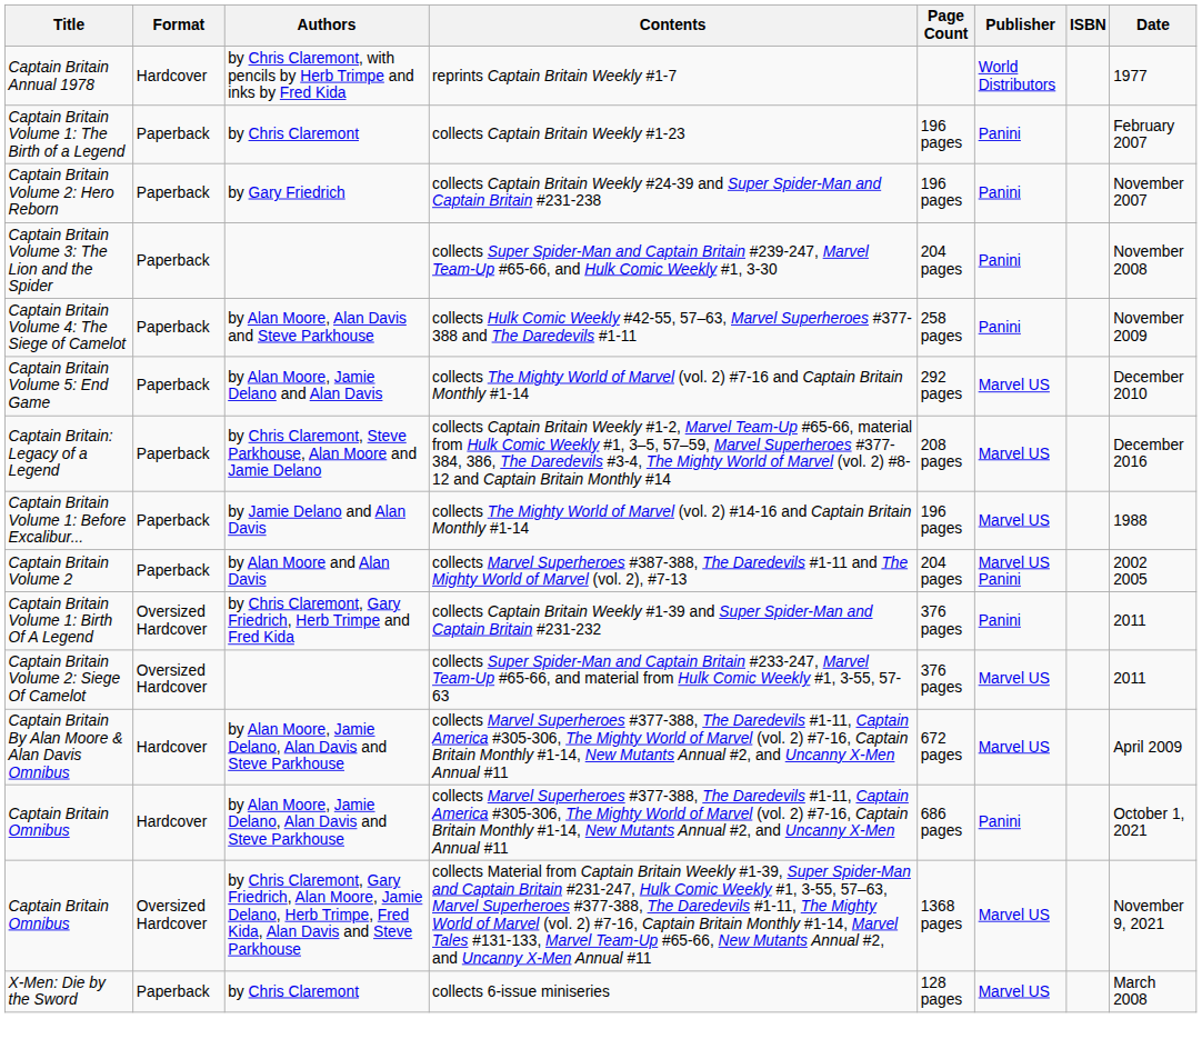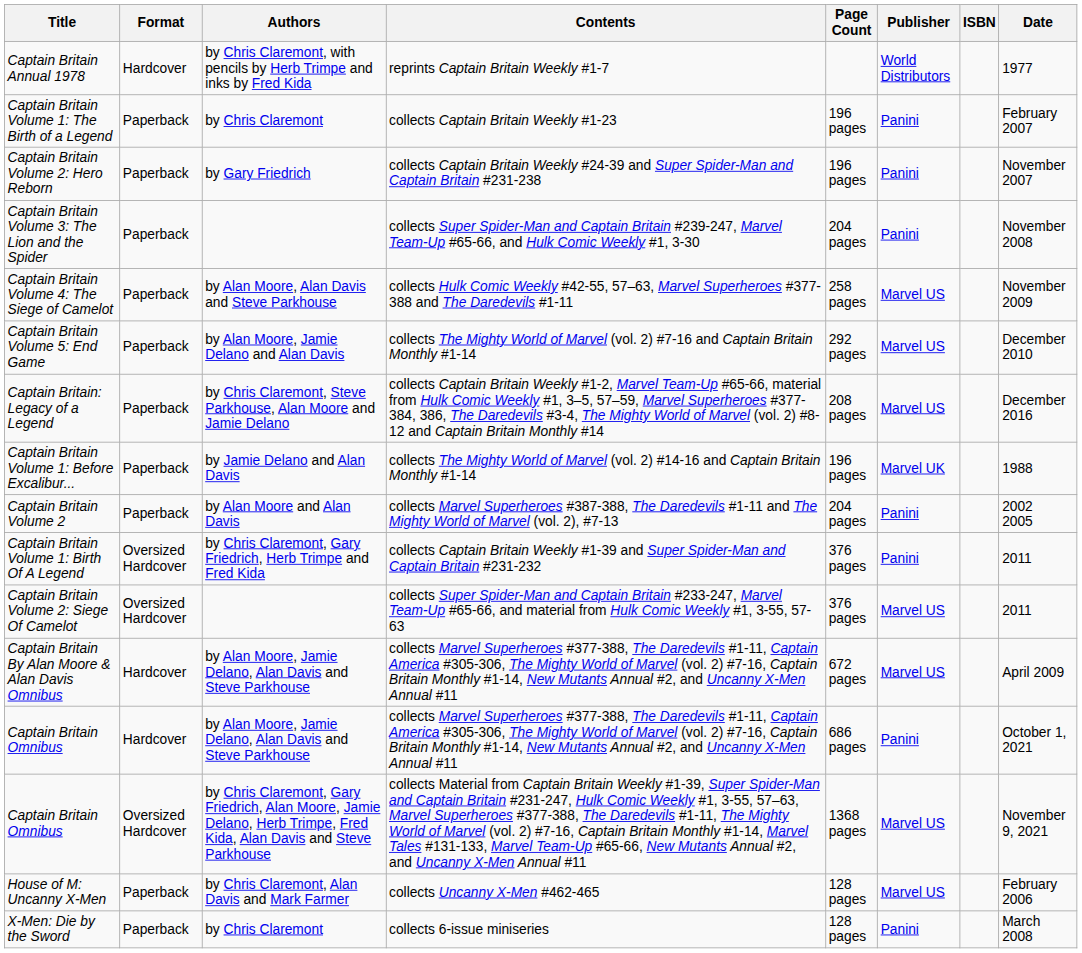Captain Britain Volume 4: The Siege of Camelot | Publisher: Panini -> Marvel US
Captain Britain Volume 1: Before Excalibur... | Publisher: Marvel US -> Marvel UK
Captain Britain Volume 2 | Publisher: Marvel US Panini -> Panini
+ row: House of M: Uncanny X-Men | Paperback | by Chris Claremont, Alan Davis and Mark Farmer | collects Uncanny X-Men #462-465 | 128 pages | Marvel US | February 2006
X-Men: Die by the Sword | Publisher: Marvel US -> Panini
